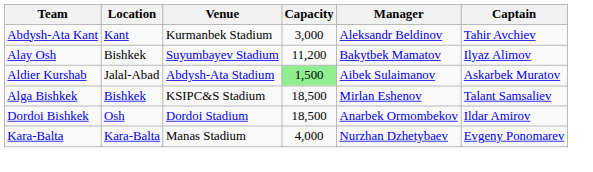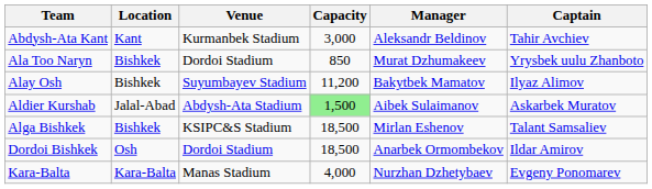+ row: Ala Too Naryn | Bishkek | Dordoi Stadium | 850 | Murat Dzhumakeev | Yrysbek uulu Zhanboto
